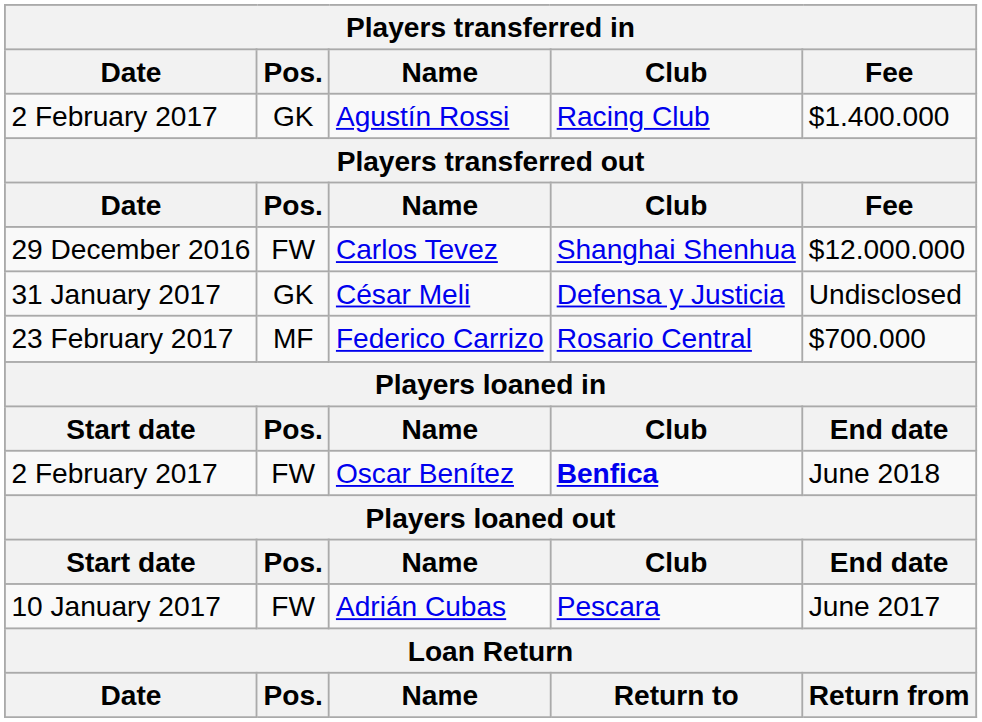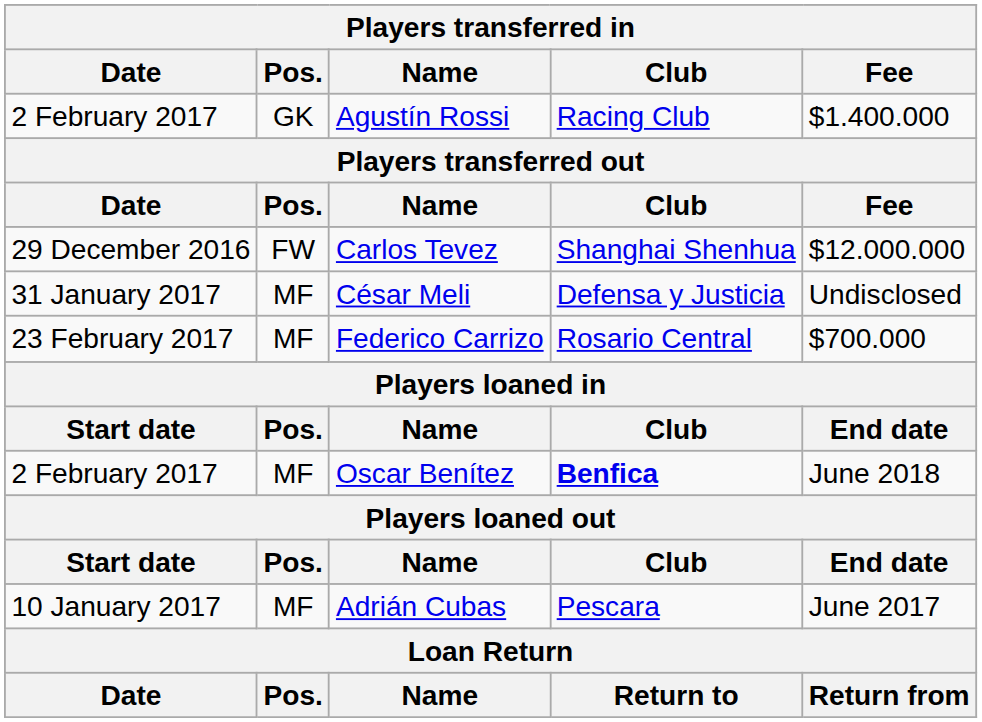César Meli | Players transferred in / Pos.: GK -> MF
Oscar Benítez | Players transferred in / Pos.: FW -> MF
Adrián Cubas | Players transferred in / Pos.: FW -> MF
